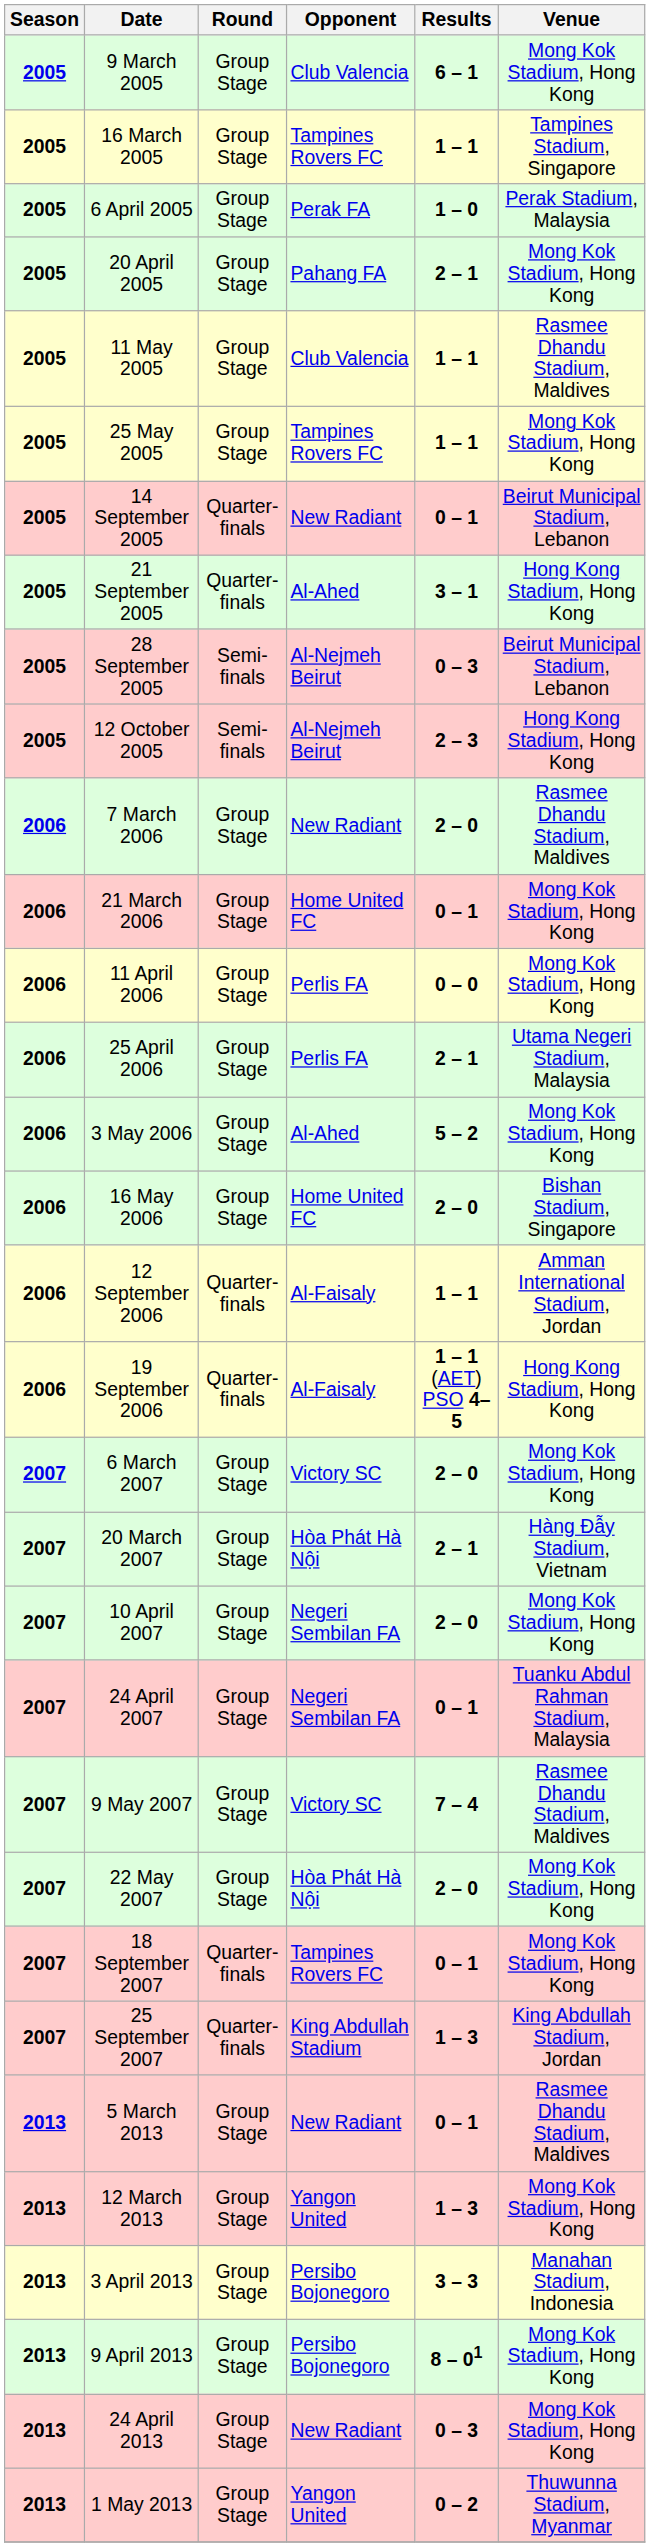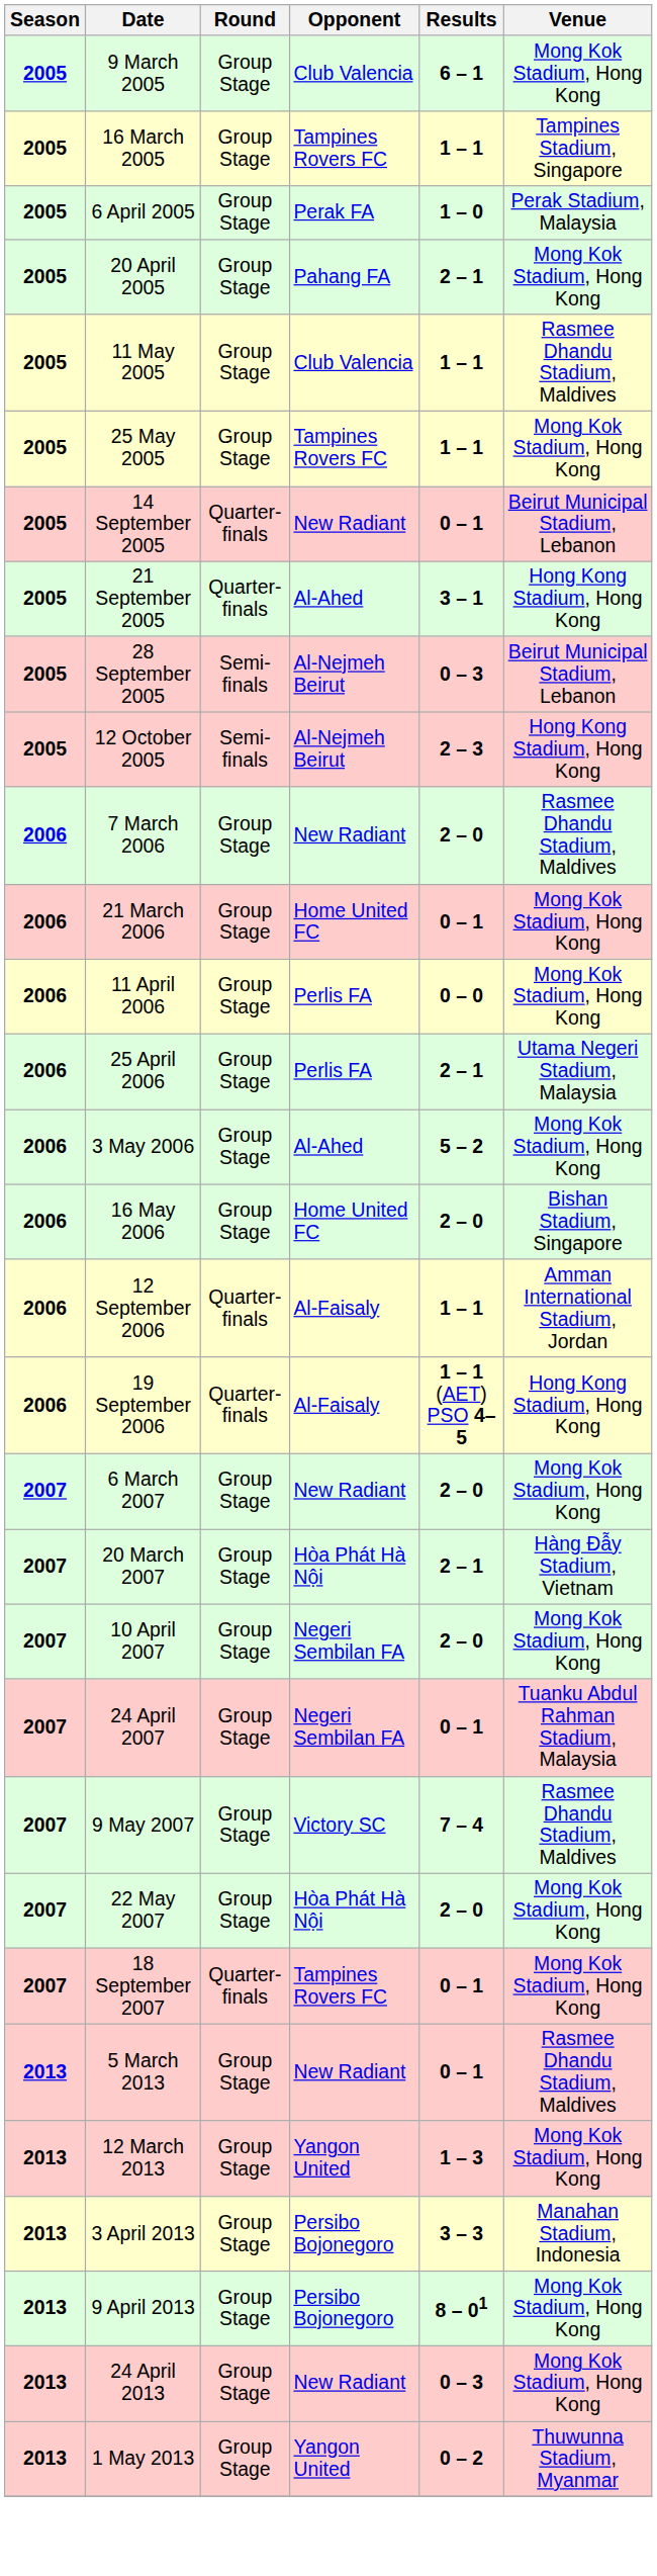6 March 2007 | Opponent: Victory SC -> New Radiant
- row: 2007 | 25 September 2007 | Quarter-finals | King Abdullah Stadium | 1 – 3 | King Abdullah Stadium, Jordan
